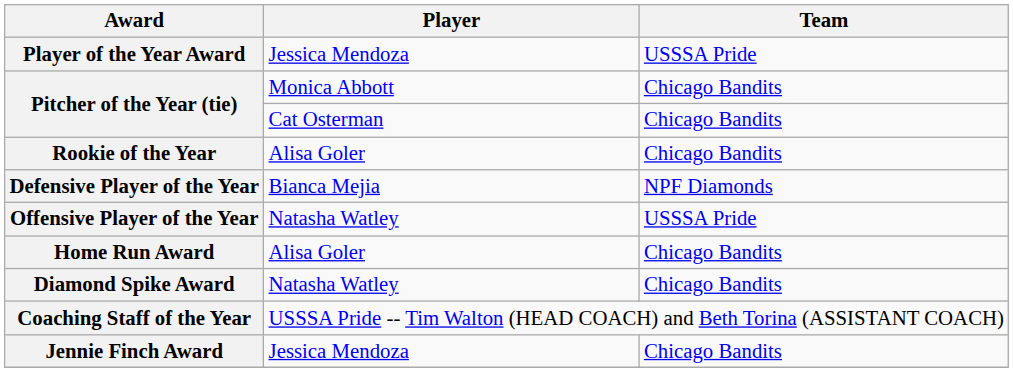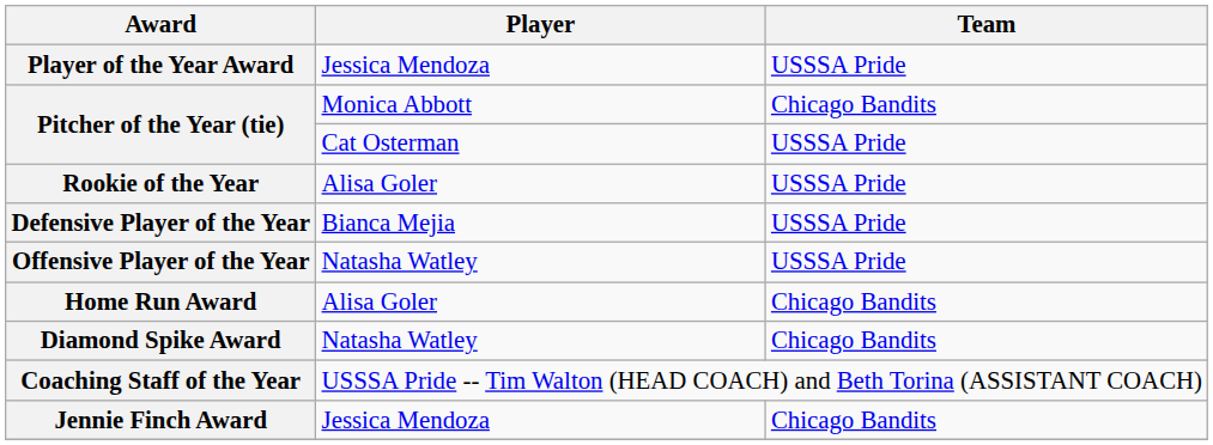Pitcher of the Year (tie) / Cat Osterman | Team: Chicago Bandits -> USSSA Pride
Rookie of the Year | Team: Chicago Bandits -> USSSA Pride
Defensive Player of the Year | Team: NPF Diamonds -> USSSA Pride
